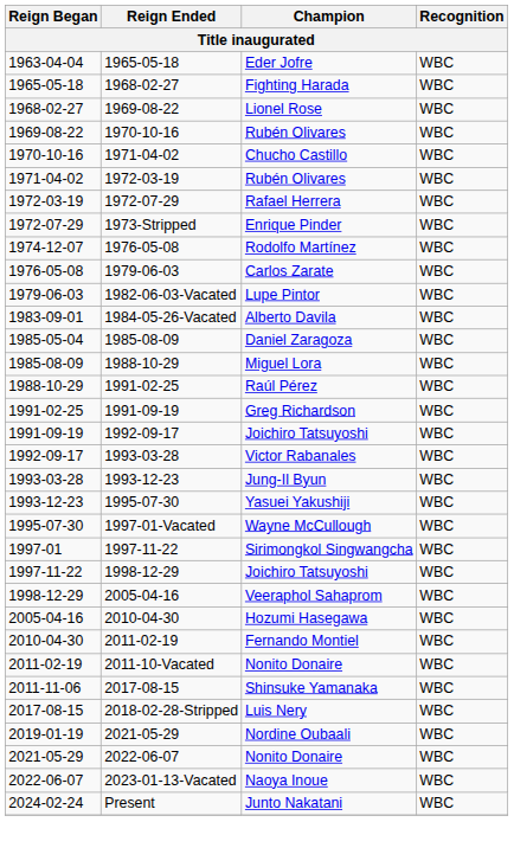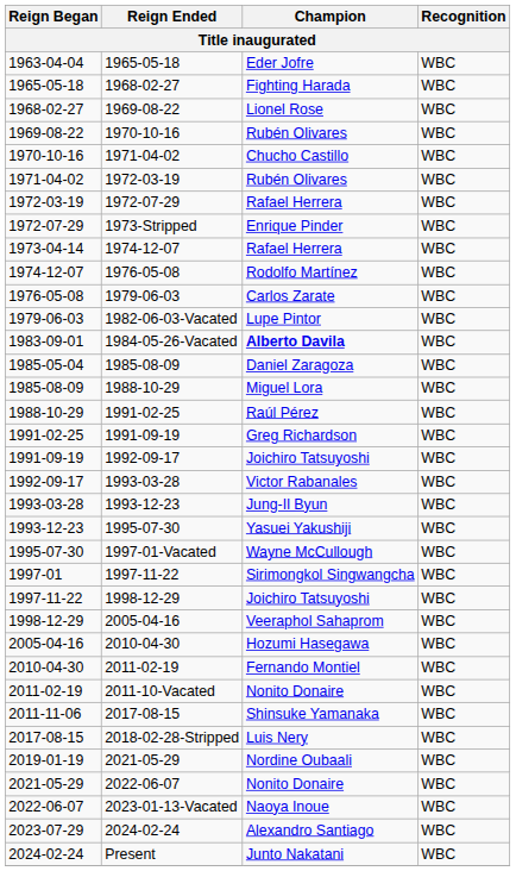+ row: 1973-04-14 | 1974-12-07 | Rafael Herrera | WBC
1983-09-01 | Champion: normal -> bold
+ row: 2023-07-29 | 2024-02-24 | Alexandro Santiago | WBC
